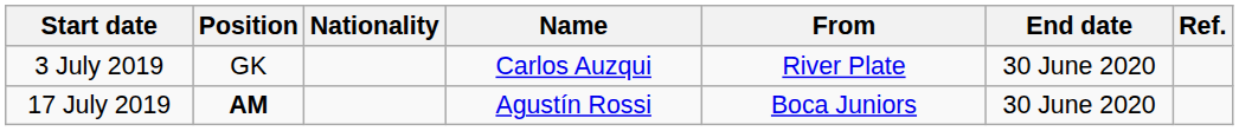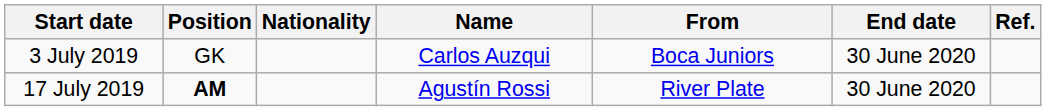3 July 2019 | From: River Plate -> Boca Juniors
17 July 2019 | From: Boca Juniors -> River Plate
